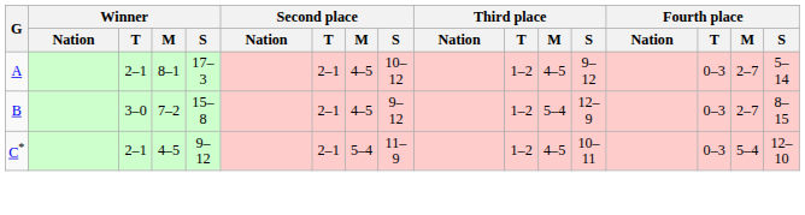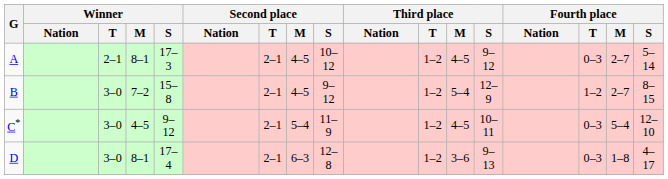B | Fourth place / T: 0–3 -> 1–2
C* | Winner / T: 2–1 -> 3–0
+ row: D | 3–0 | 8–1 | 17–4 | 2–1 | 6–3 | 12–8 | 1–2 | 3–6 | 9–13 | 0–3 | 1–8 | 4–17
